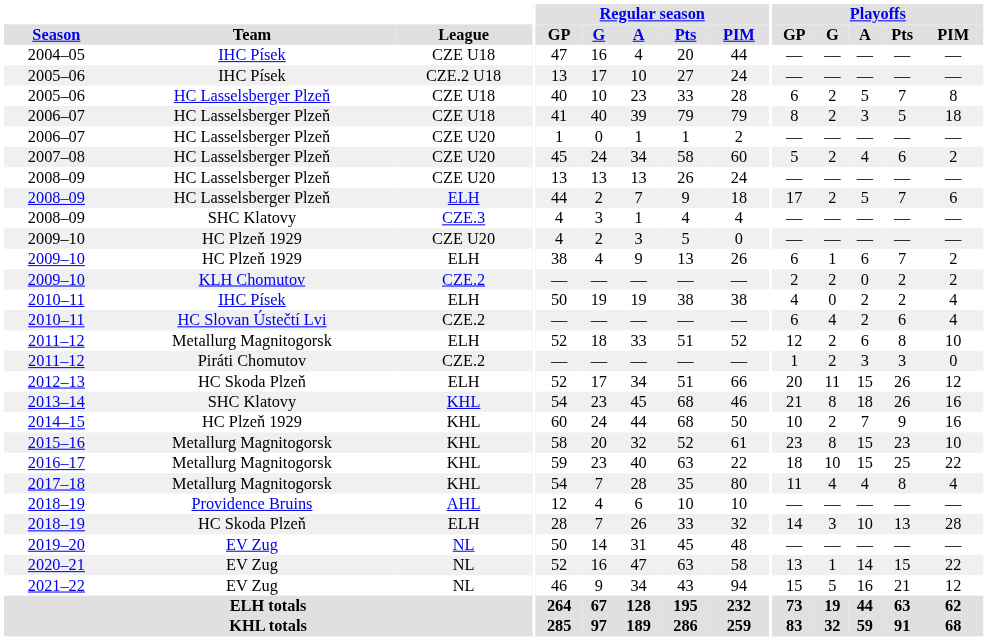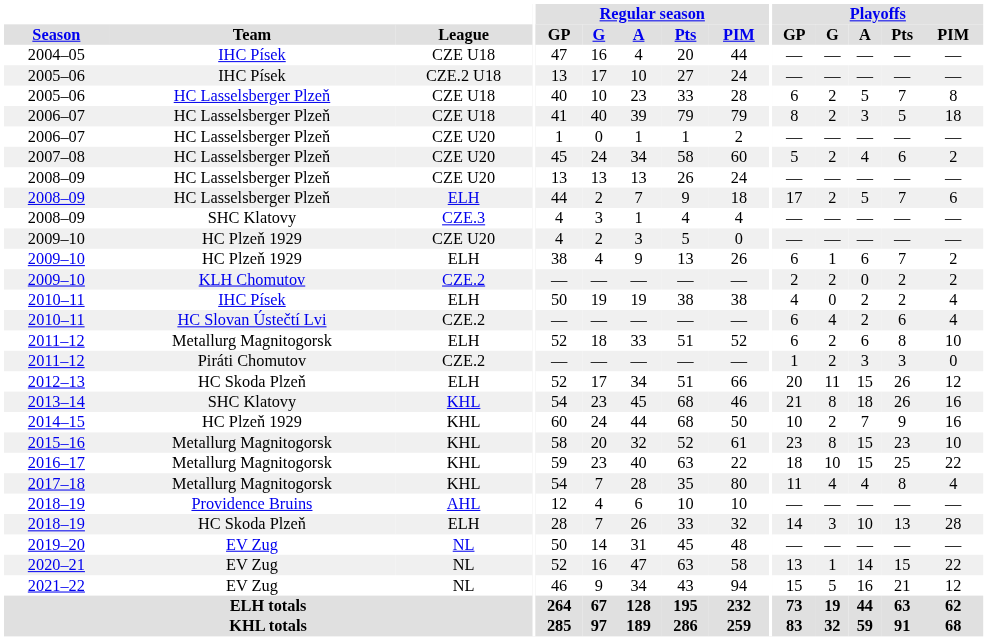2011–12 / ELH | Playoffs / GP: 12 -> 6
